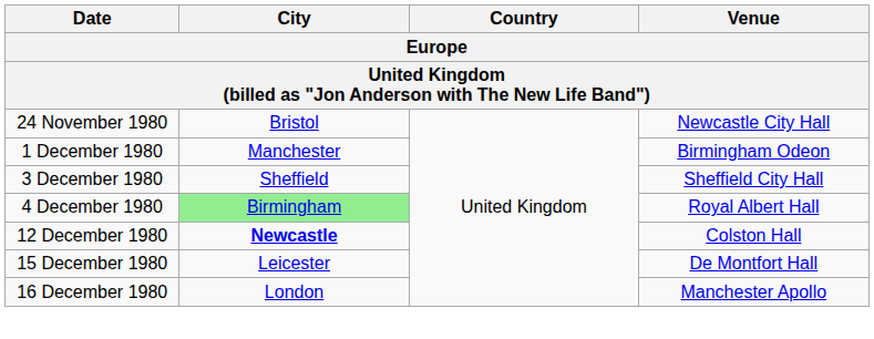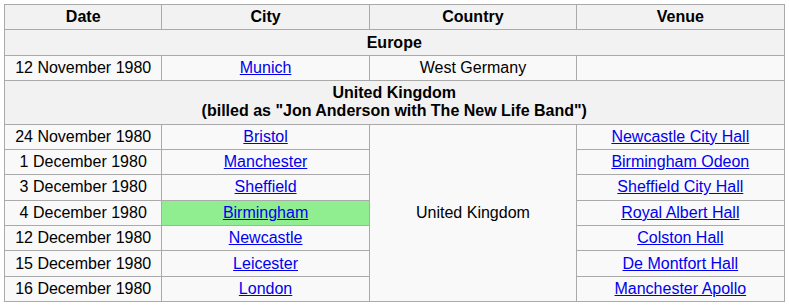+ row: 12 November 1980 | Munich | West Germany
12 December 1980 | City: bold -> normal
